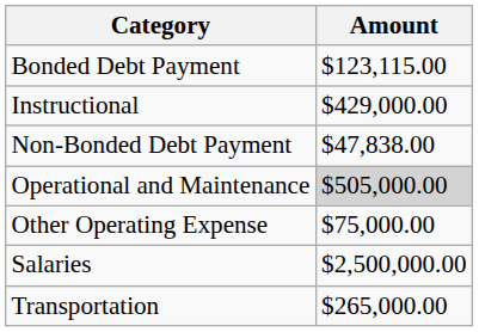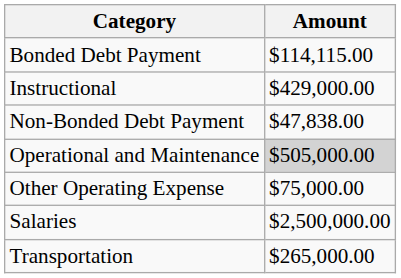Bonded Debt Payment | Amount: $123,115.00 -> $114,115.00
